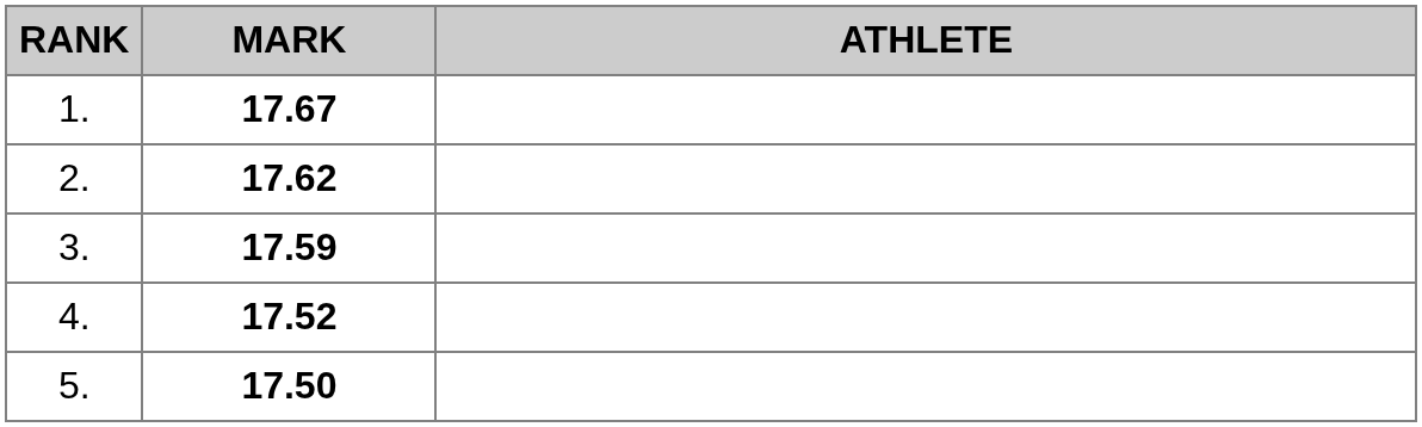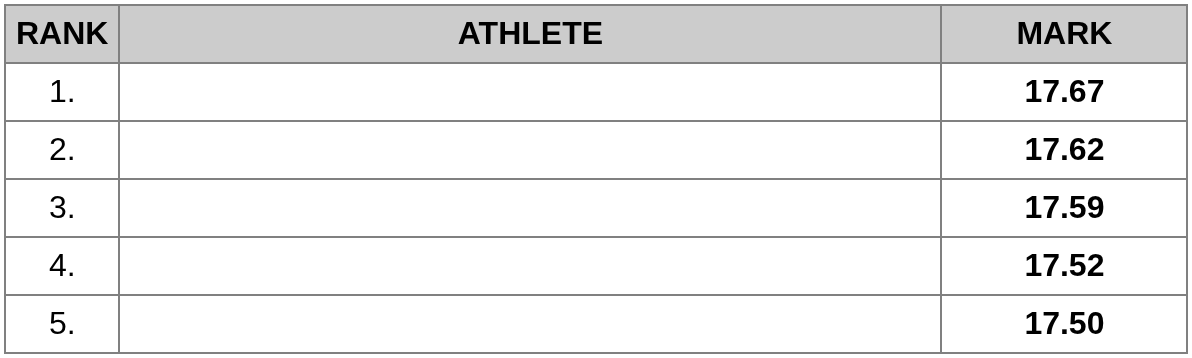columns swapped: ATHLETE <-> MARK
